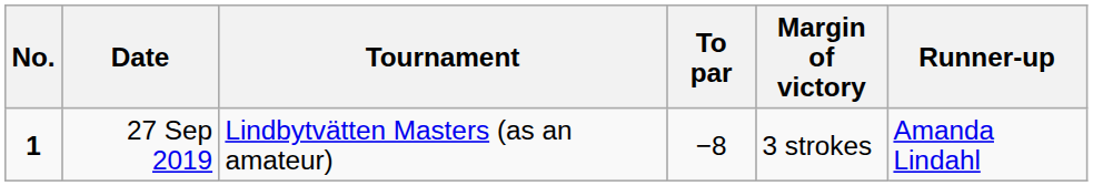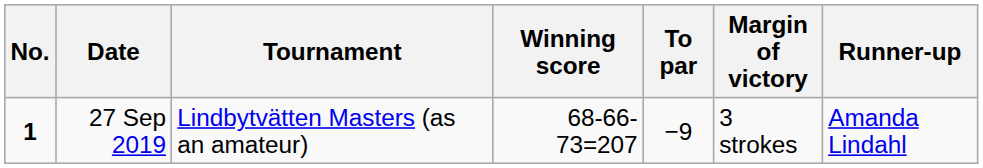+ column: Winning score | 68-66-73=207
27 Sep 2019 | To par: −8 -> −9
